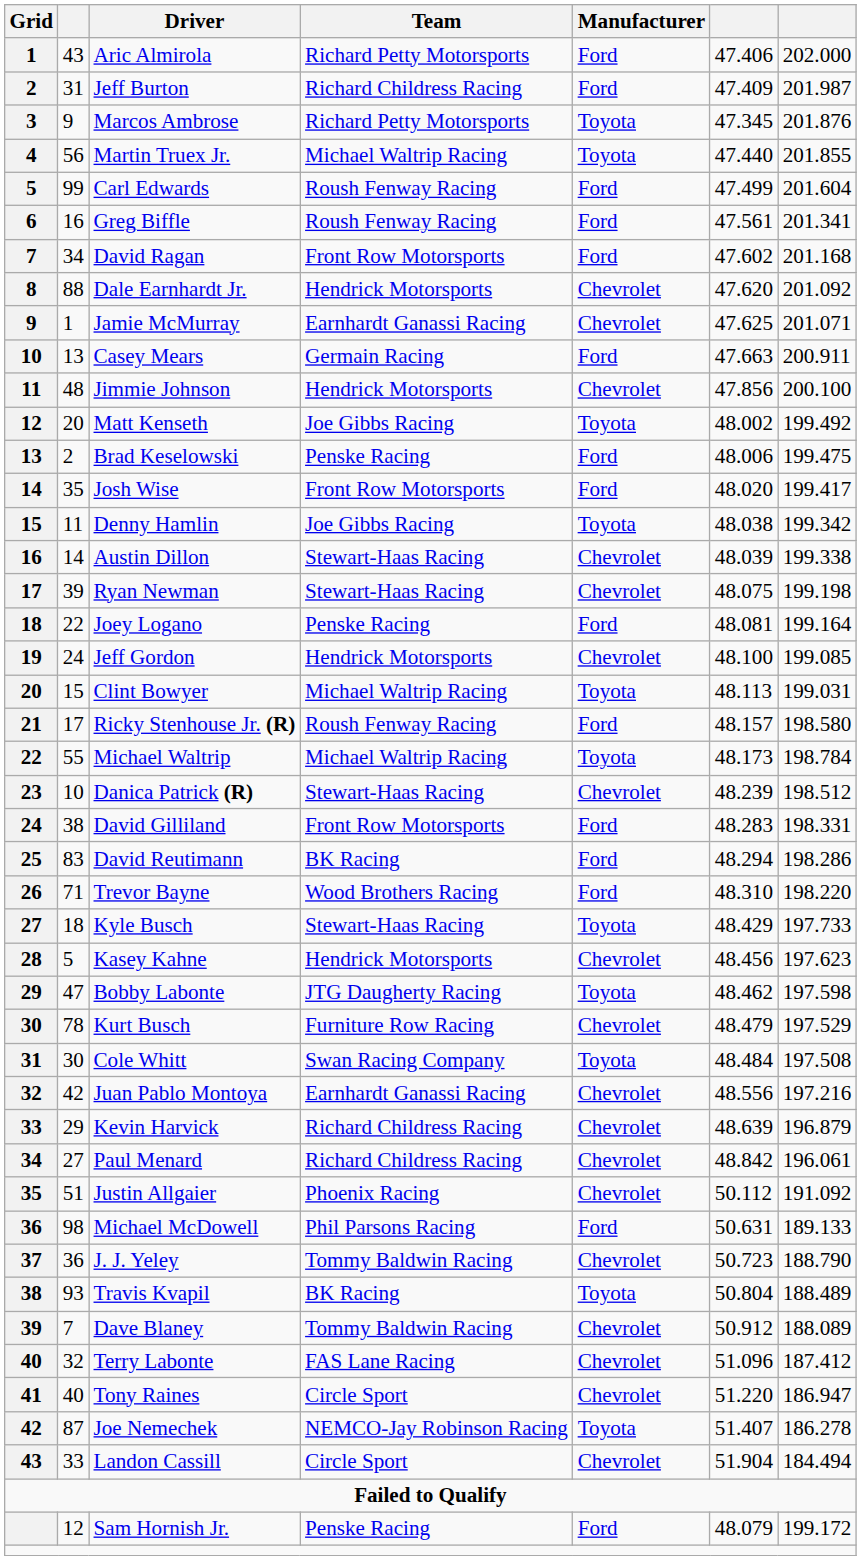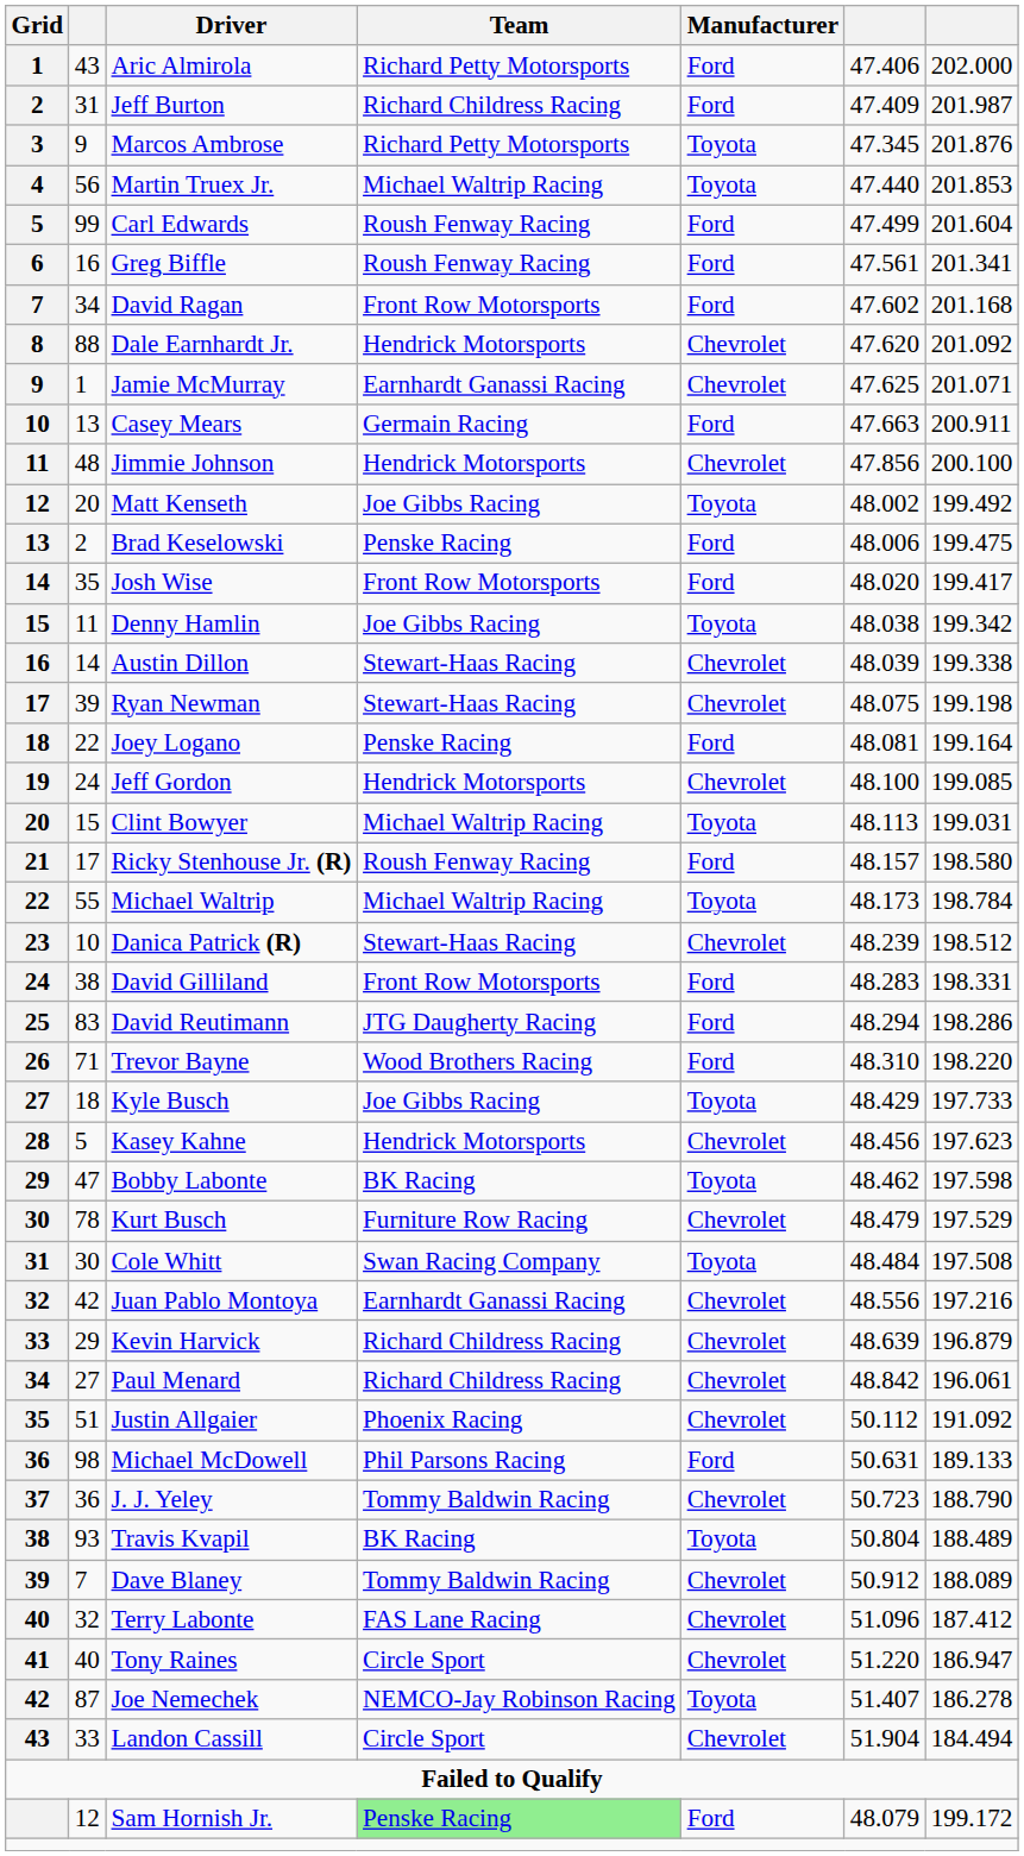Martin Truex Jr. | column 7: 201.855 -> 201.853
David Reutimann | Team: BK Racing -> JTG Daugherty Racing
Kyle Busch | Team: Stewart-Haas Racing -> Joe Gibbs Racing
Bobby Labonte | Team: JTG Daugherty Racing -> BK Racing
Sam Hornish Jr. | Team: no background -> lightgreen background
